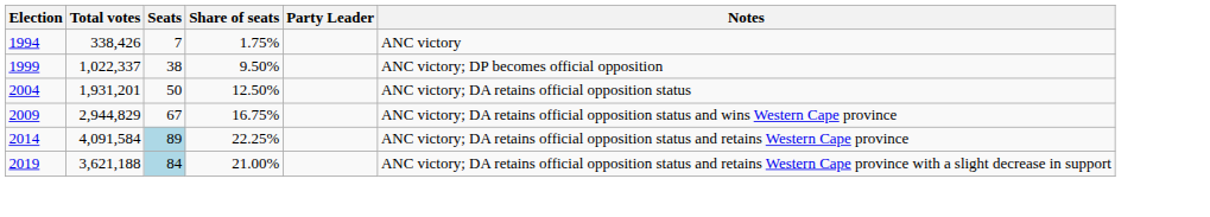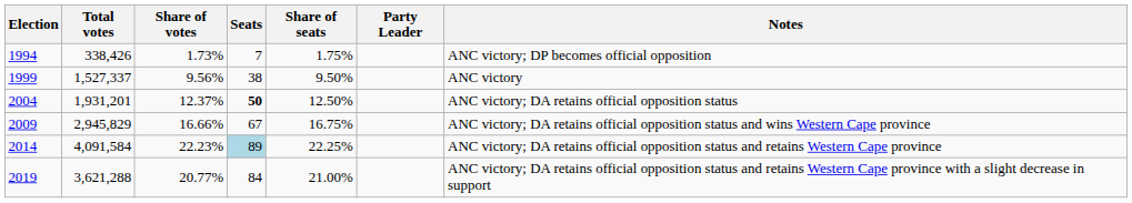+ column: Share of votes | 1.73% | 9.56% | 12.37% | 16.66% | 22.23% | 20.77%
1994 | Notes: ANC victory -> ANC victory; DP becomes official opposition
1999 | Total votes: 1,022,337 -> 1,527,337
1999 | Notes: ANC victory; DP becomes official opposition -> ANC victory
2004 | Seats: normal -> bold
2009 | Total votes: 2,944,829 -> 2,945,829
2019 | Total votes: 3,621,188 -> 3,621,288
2019 | Seats: lightblue background -> no background
